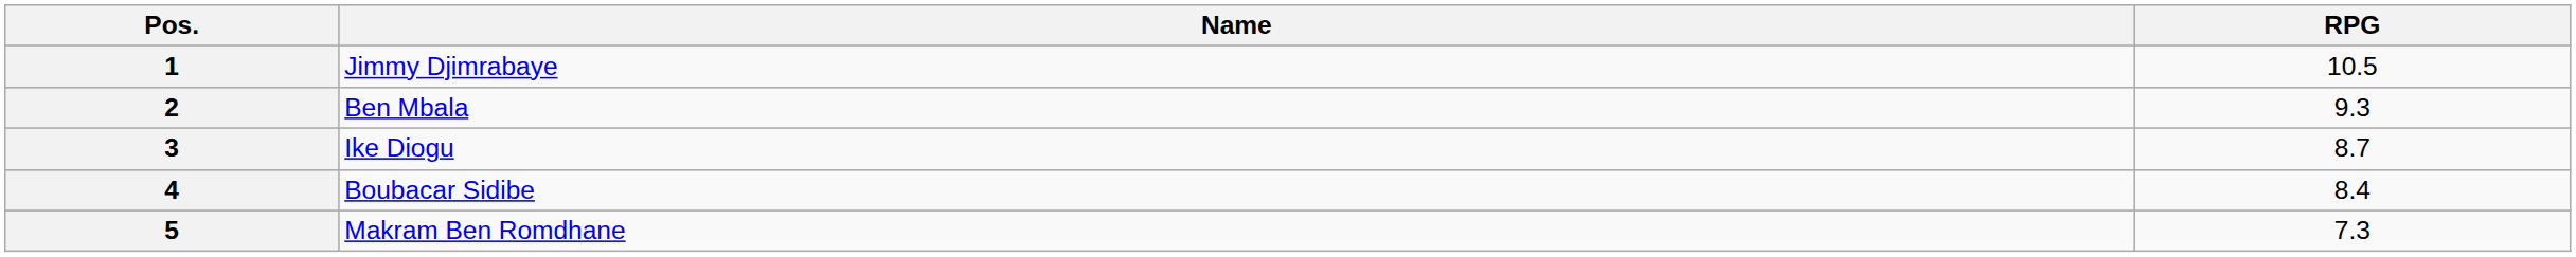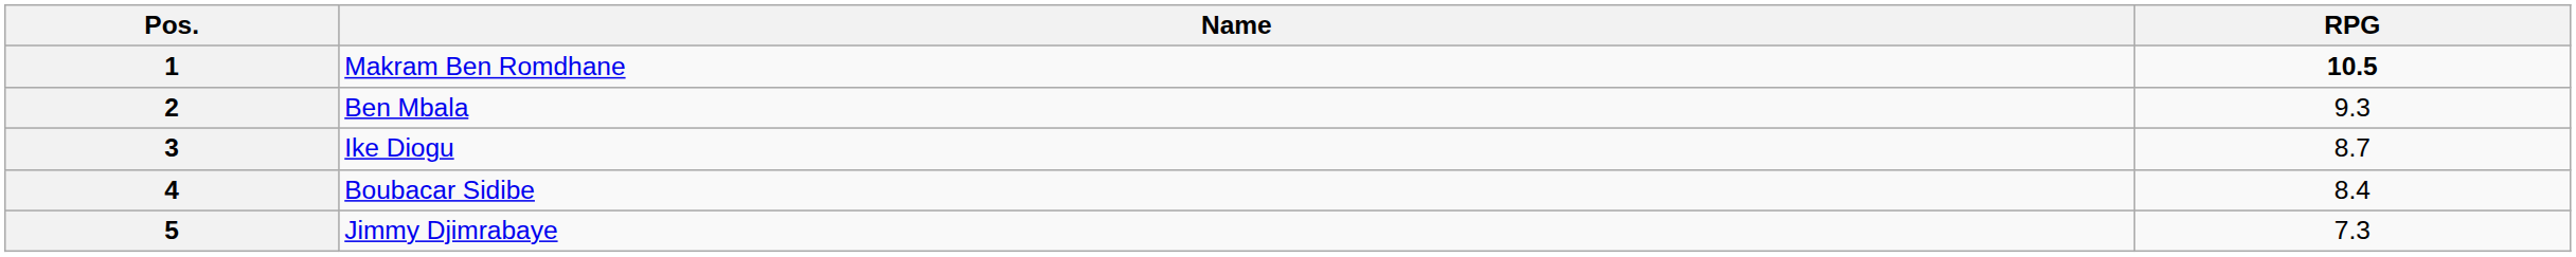1 | Name: Jimmy Djimrabaye -> Makram Ben Romdhane
1 | RPG: normal -> bold
5 | Name: Makram Ben Romdhane -> Jimmy Djimrabaye
